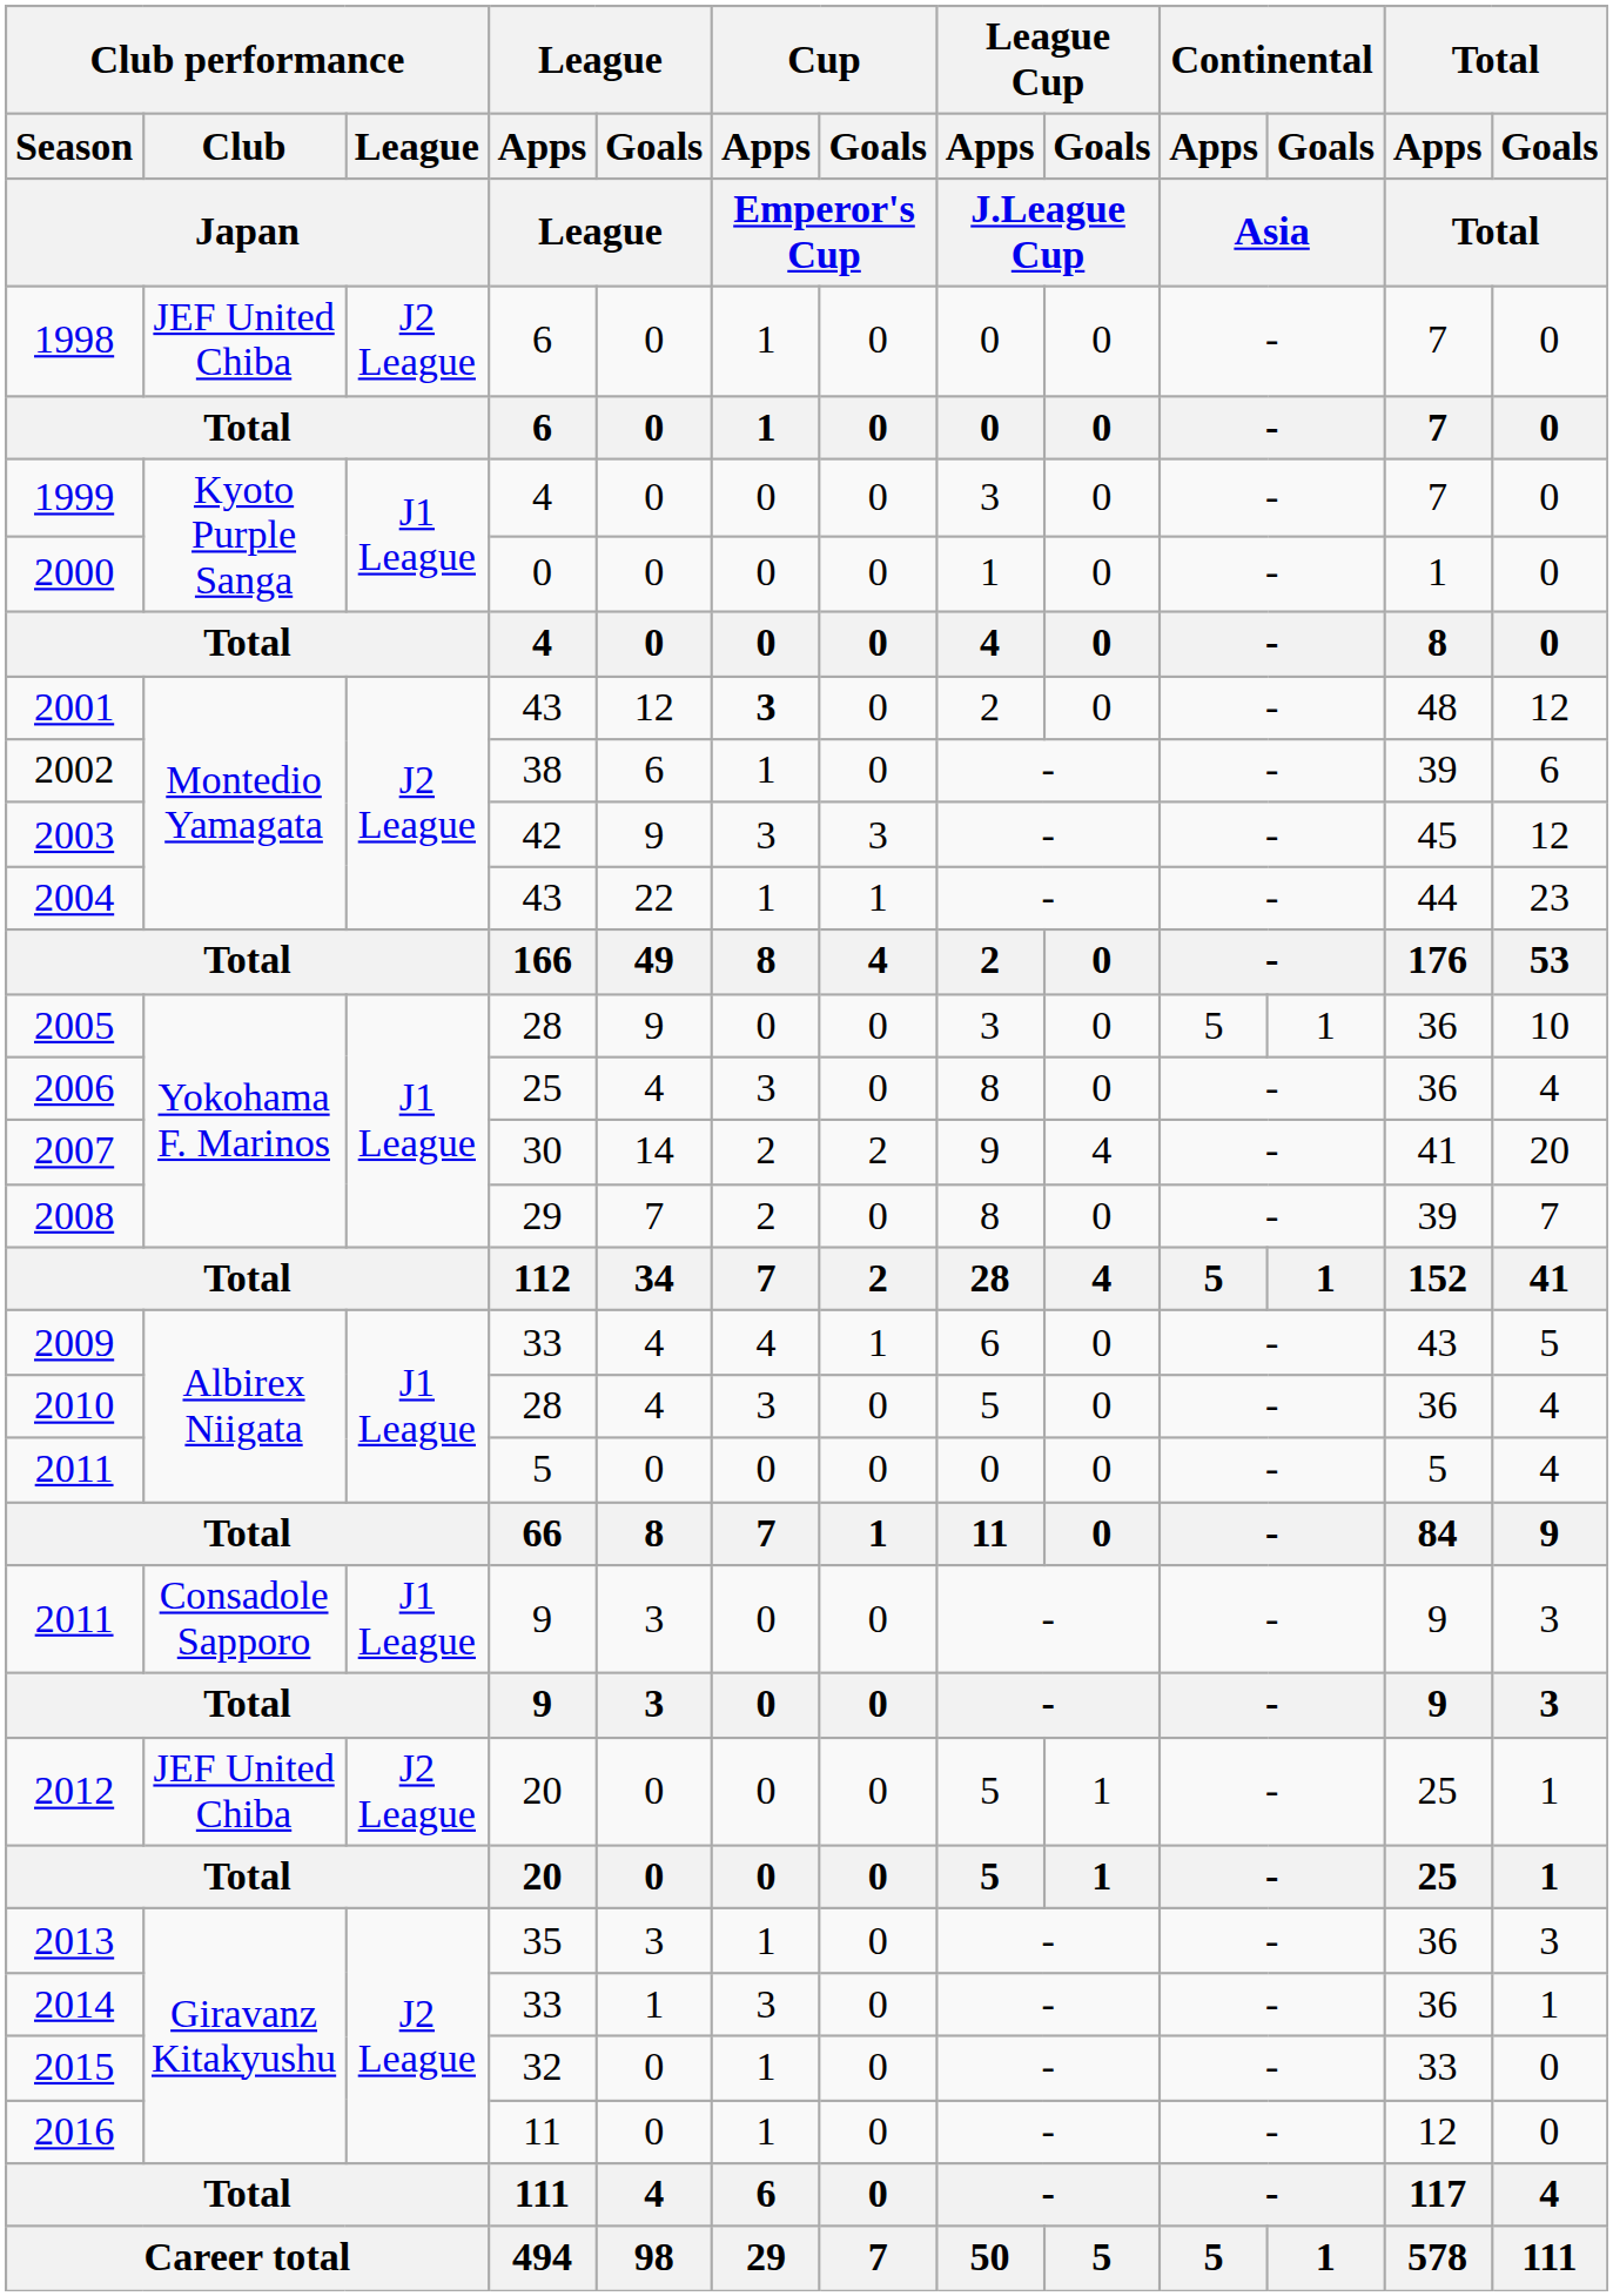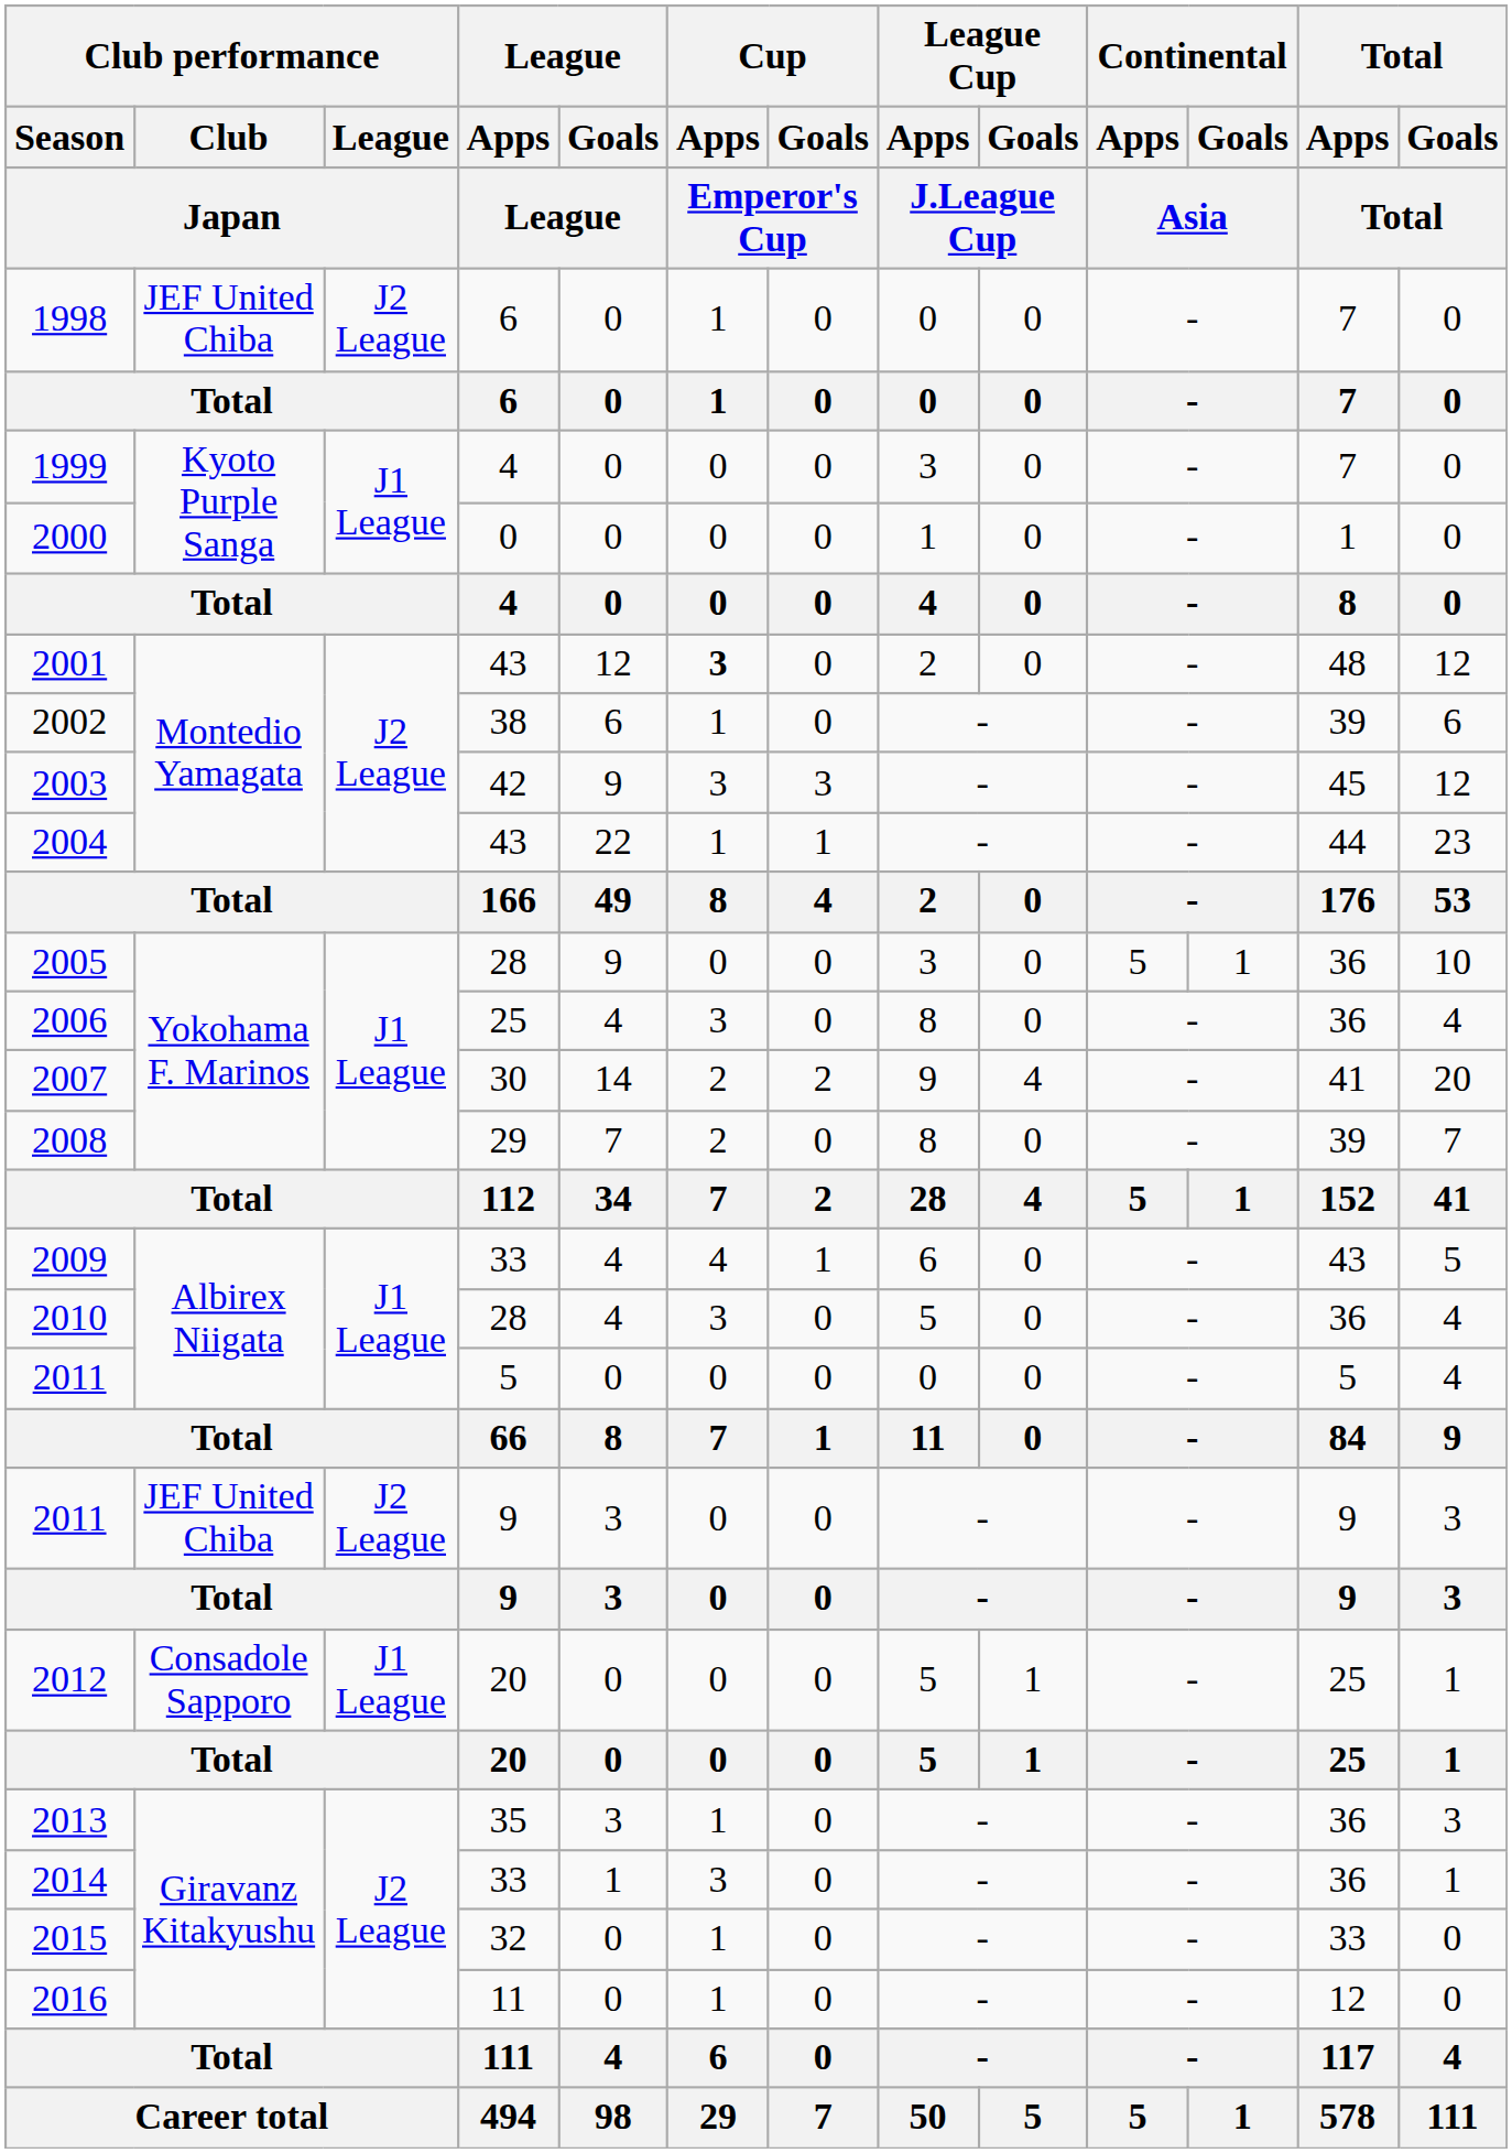2011 / 9 | Club performance / Club / Japan: Consadole Sapporo -> JEF United Chiba
2011 / 9 | Club performance / League / Japan: J1 League -> J2 League
2012 | Club performance / Club / Japan: JEF United Chiba -> Consadole Sapporo
2012 | Club performance / League / Japan: J2 League -> J1 League
